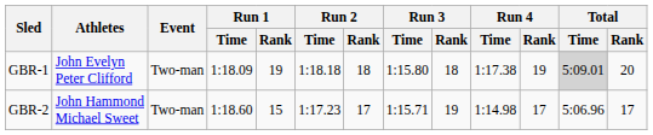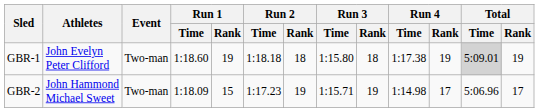GBR-1 | Run 1 / Time: 1:18.09 -> 1:18.60
GBR-1 | Total / Rank: 20 -> 19
GBR-2 | Run 1 / Time: 1:18.60 -> 1:18.09
GBR-2 | Run 2 / Rank: 17 -> 19
